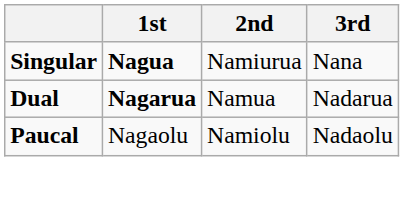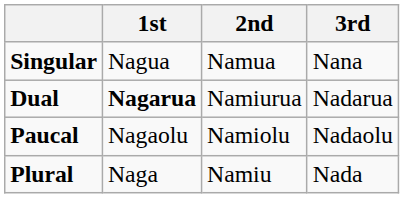Singular | 1st: bold -> normal
Singular | 2nd: Namiurua -> Namua
Dual | 2nd: Namua -> Namiurua
+ row: Plural | Naga | Namiu | Nada
